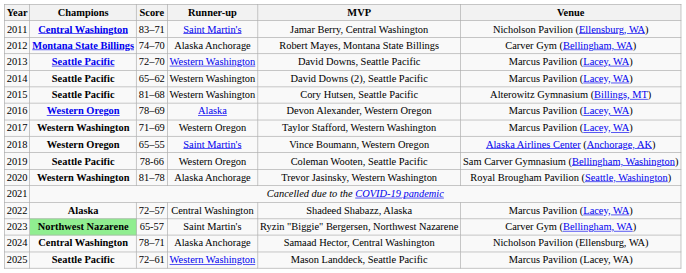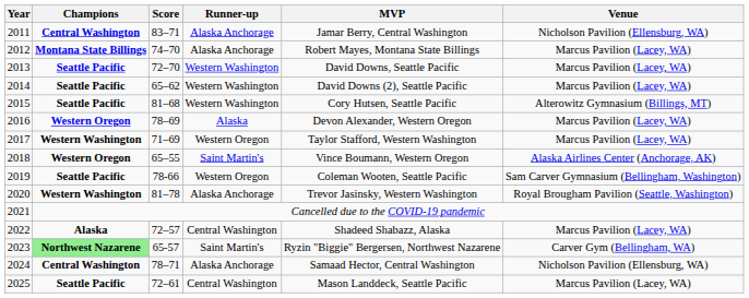2011 | Runner-up: Saint Martin's -> Alaska Anchorage
2012 | Venue: Carver Gym (Bellingham, WA) -> Marcus Pavilion (Lacey, WA)
2025 | Runner-up: Western Washington -> Central Washington
